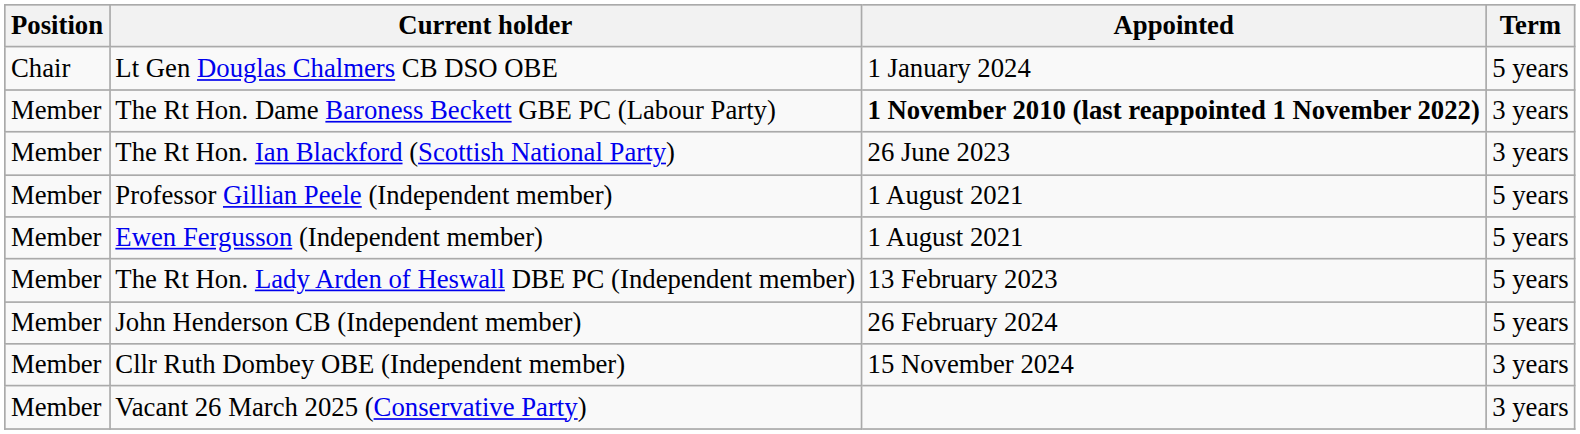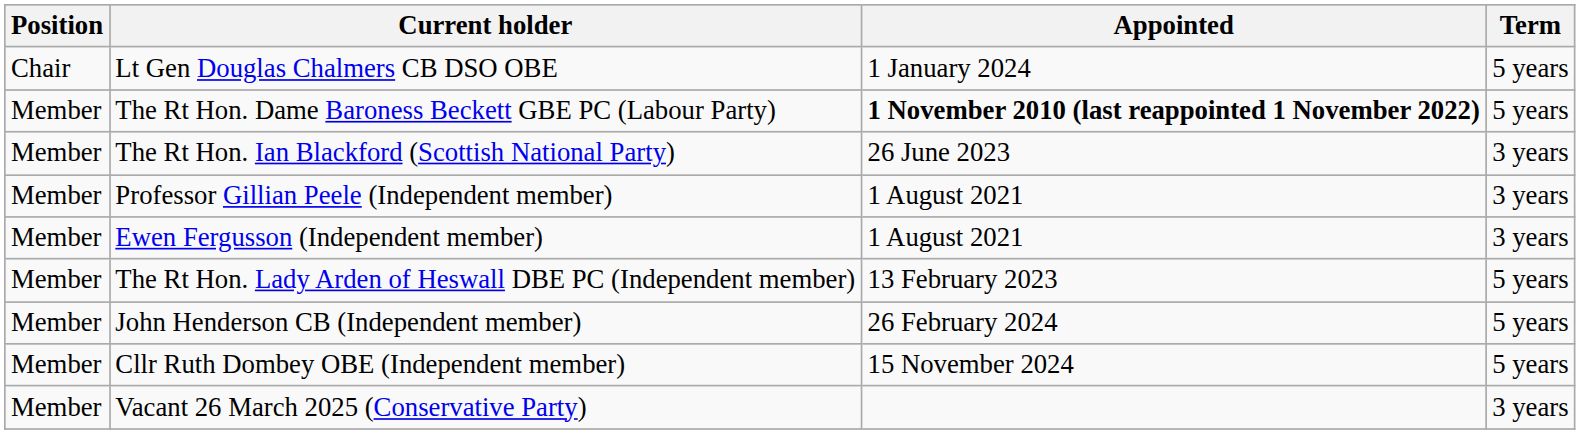The Rt Hon. Dame Baroness Beckett GBE PC (Labour Party) | Term: 3 years -> 5 years
Professor Gillian Peele (Independent member) | Term: 5 years -> 3 years
Ewen Fergusson (Independent member) | Term: 5 years -> 3 years
Cllr Ruth Dombey OBE (Independent member) | Term: 3 years -> 5 years
